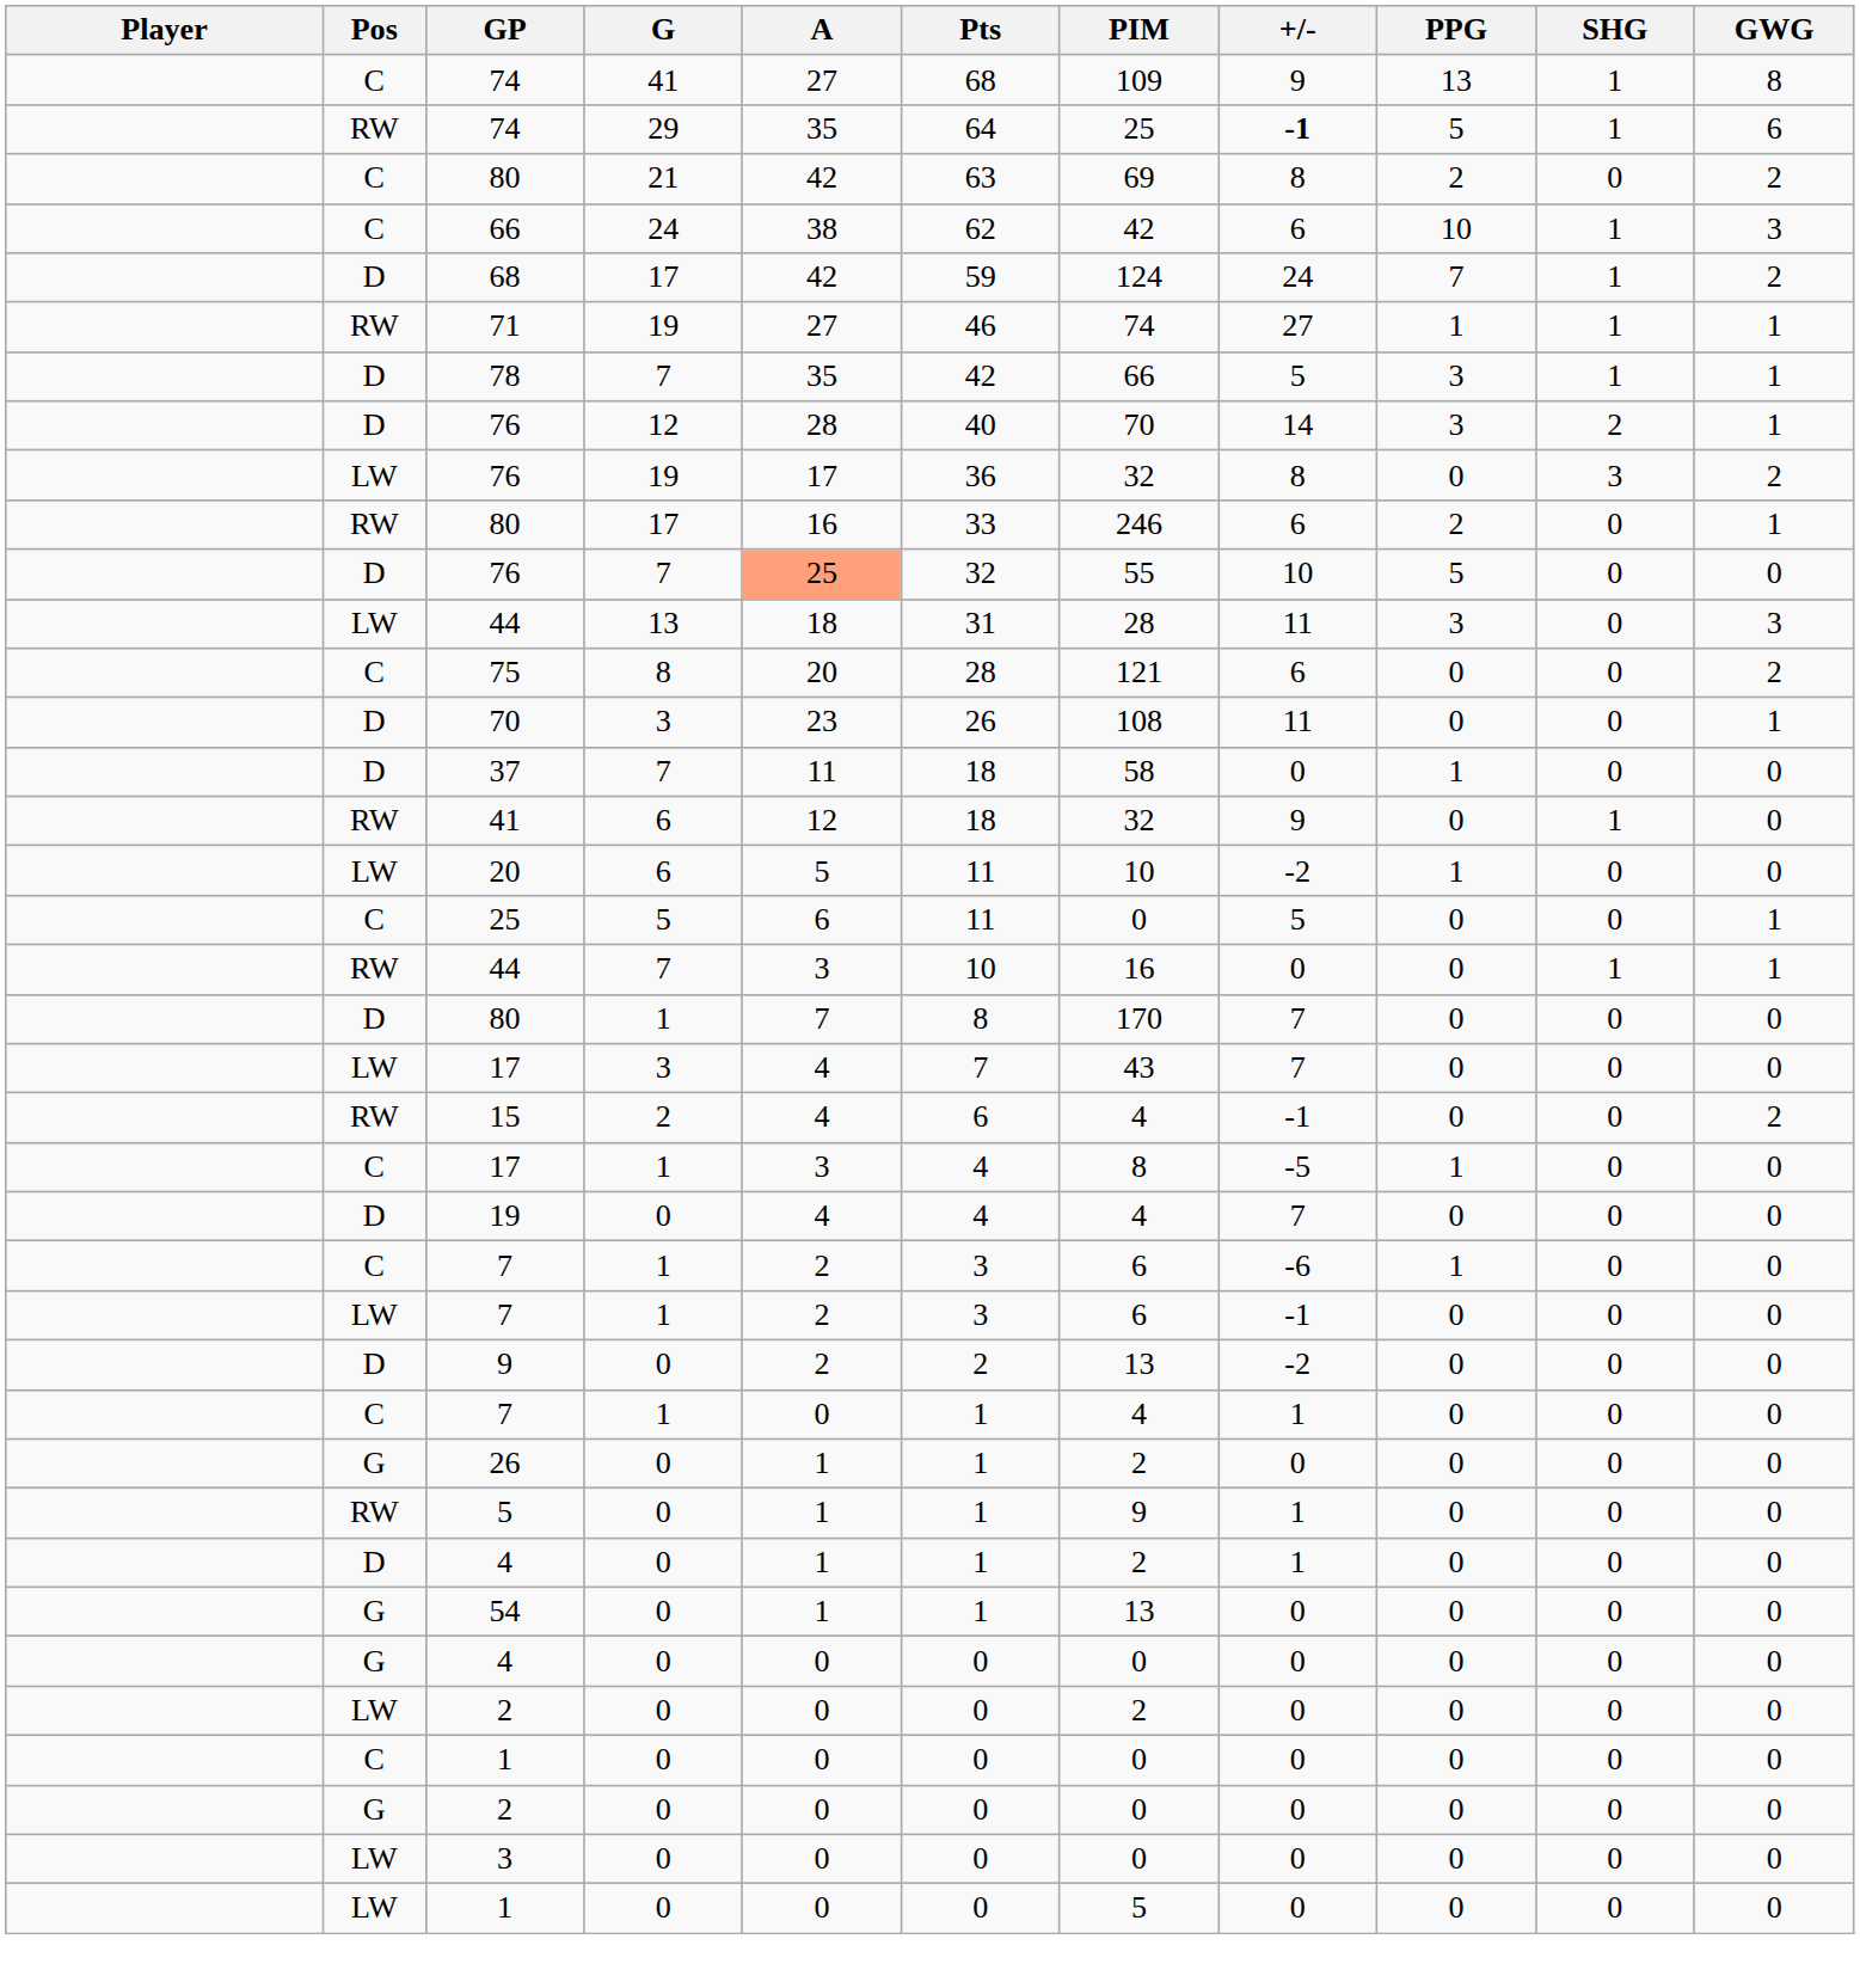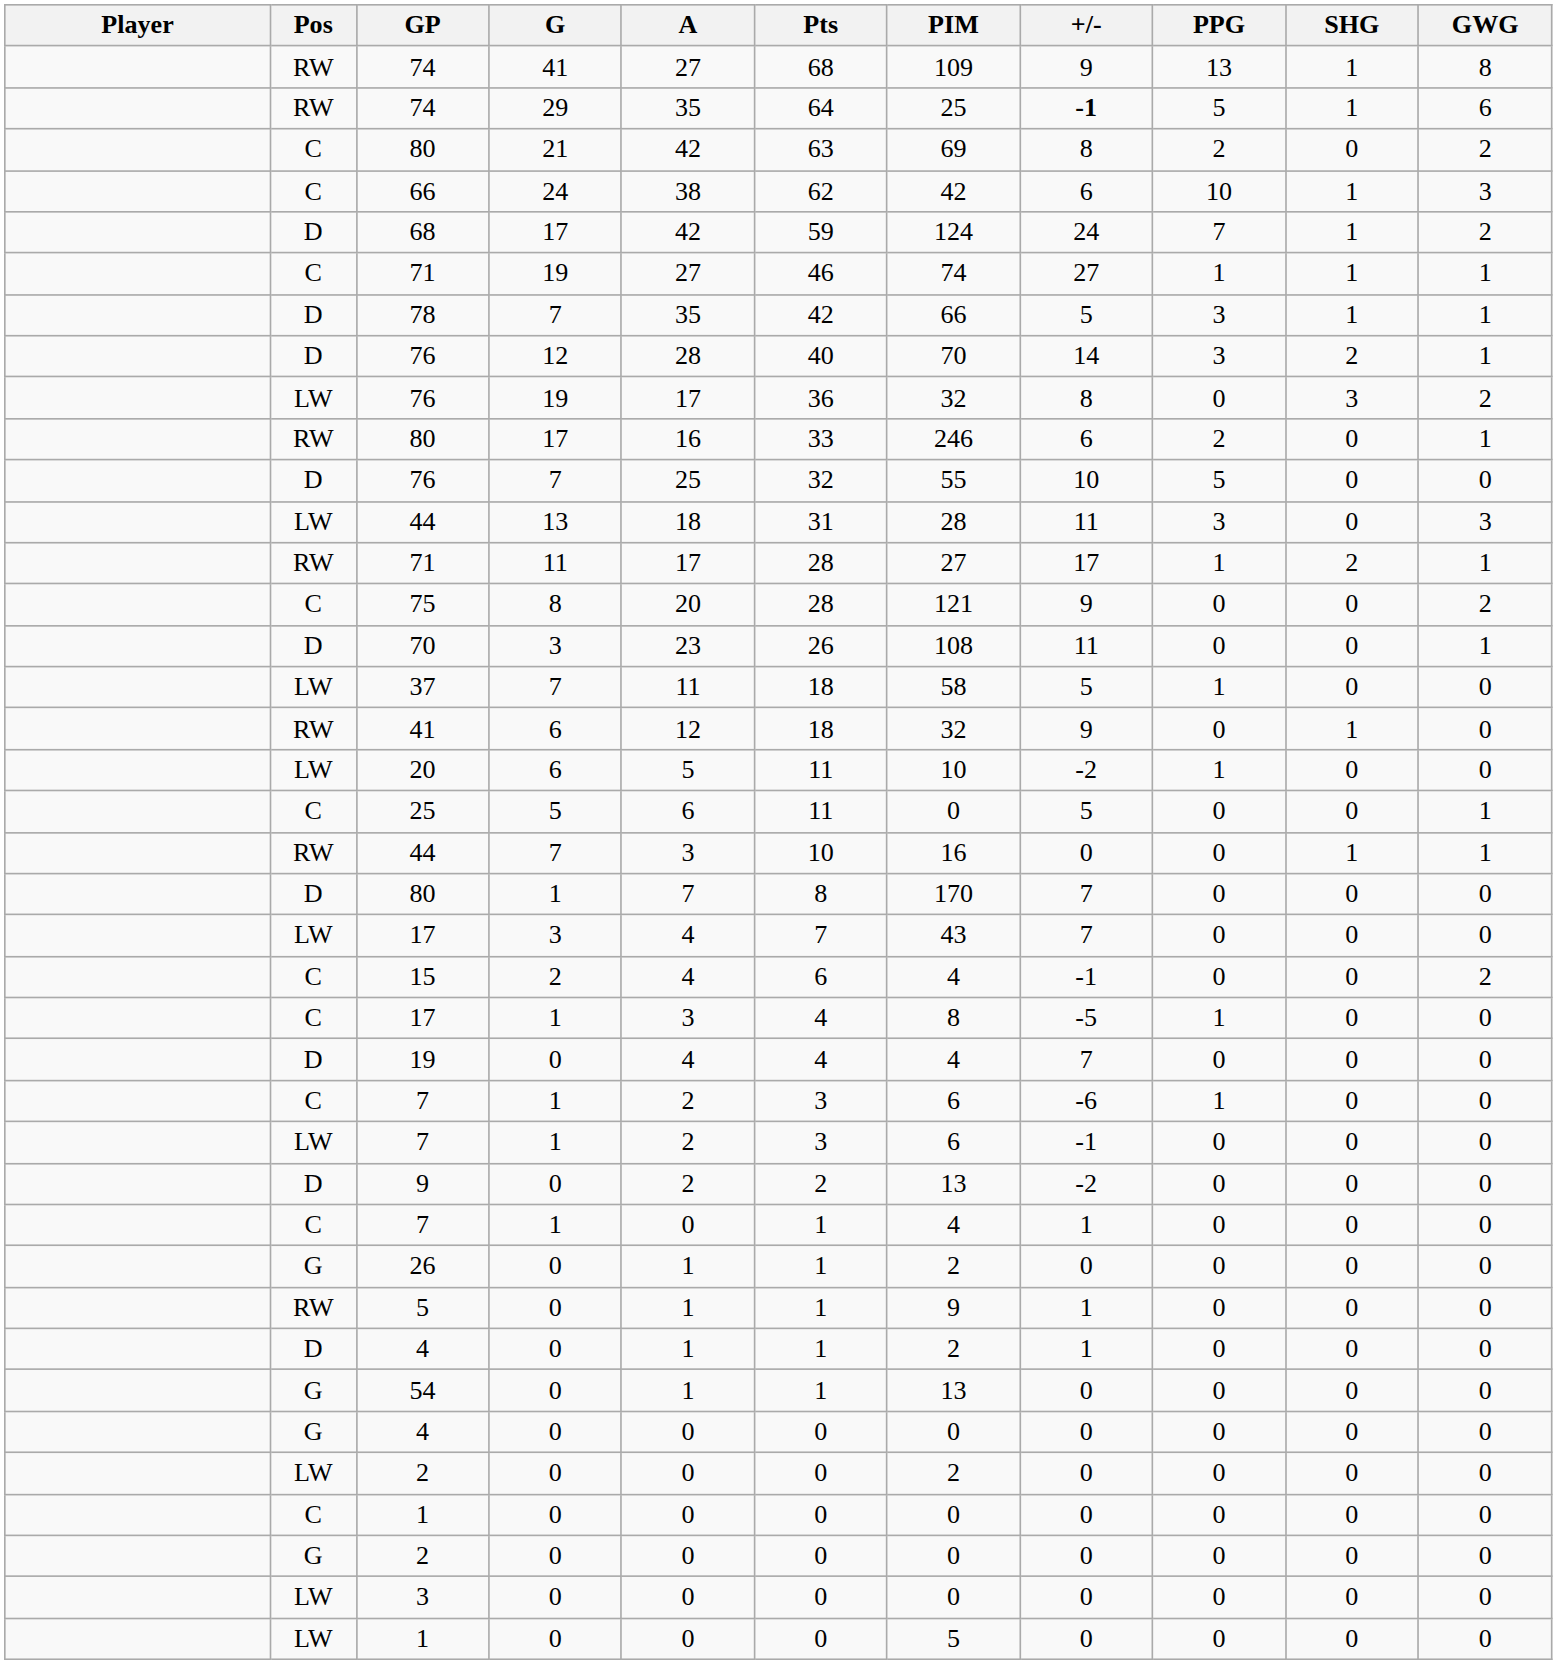74 / 41 | Pos: C -> RW
71 / 19 | Pos: RW -> C
76 / 7 | A: lightsalmon background -> no background
+ row: RW | 71 | 11 | 17 | 28 | 27 | 17 | 1 | 2 | 1
75 | +/-: 6 -> 9
37 | Pos: D -> LW
37 | +/-: 0 -> 5
15 | Pos: RW -> C
